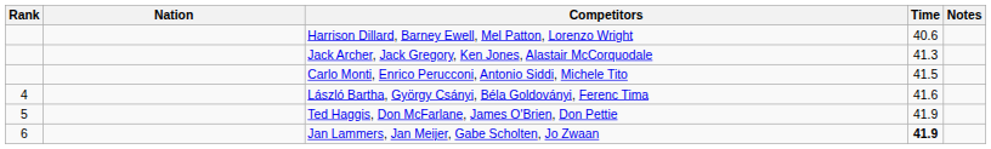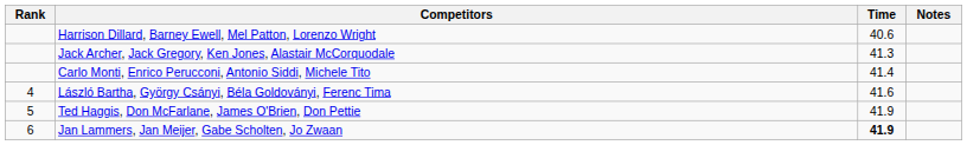- column: Nation
Carlo Monti, Enrico Perucconi, Antonio Siddi, Michele Tito | Time: 41.5 -> 41.4
